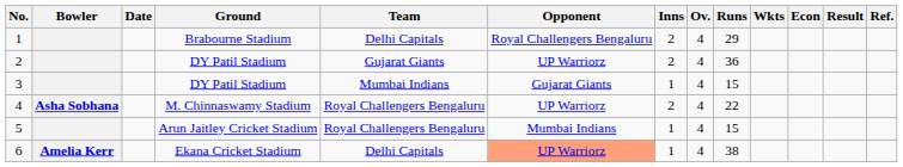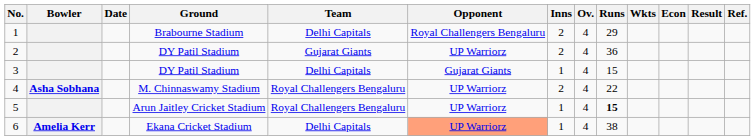3 | Team: Mumbai Indians -> Delhi Capitals
5 | Opponent: Mumbai Indians -> UP Warriorz
5 | Runs: normal -> bold
